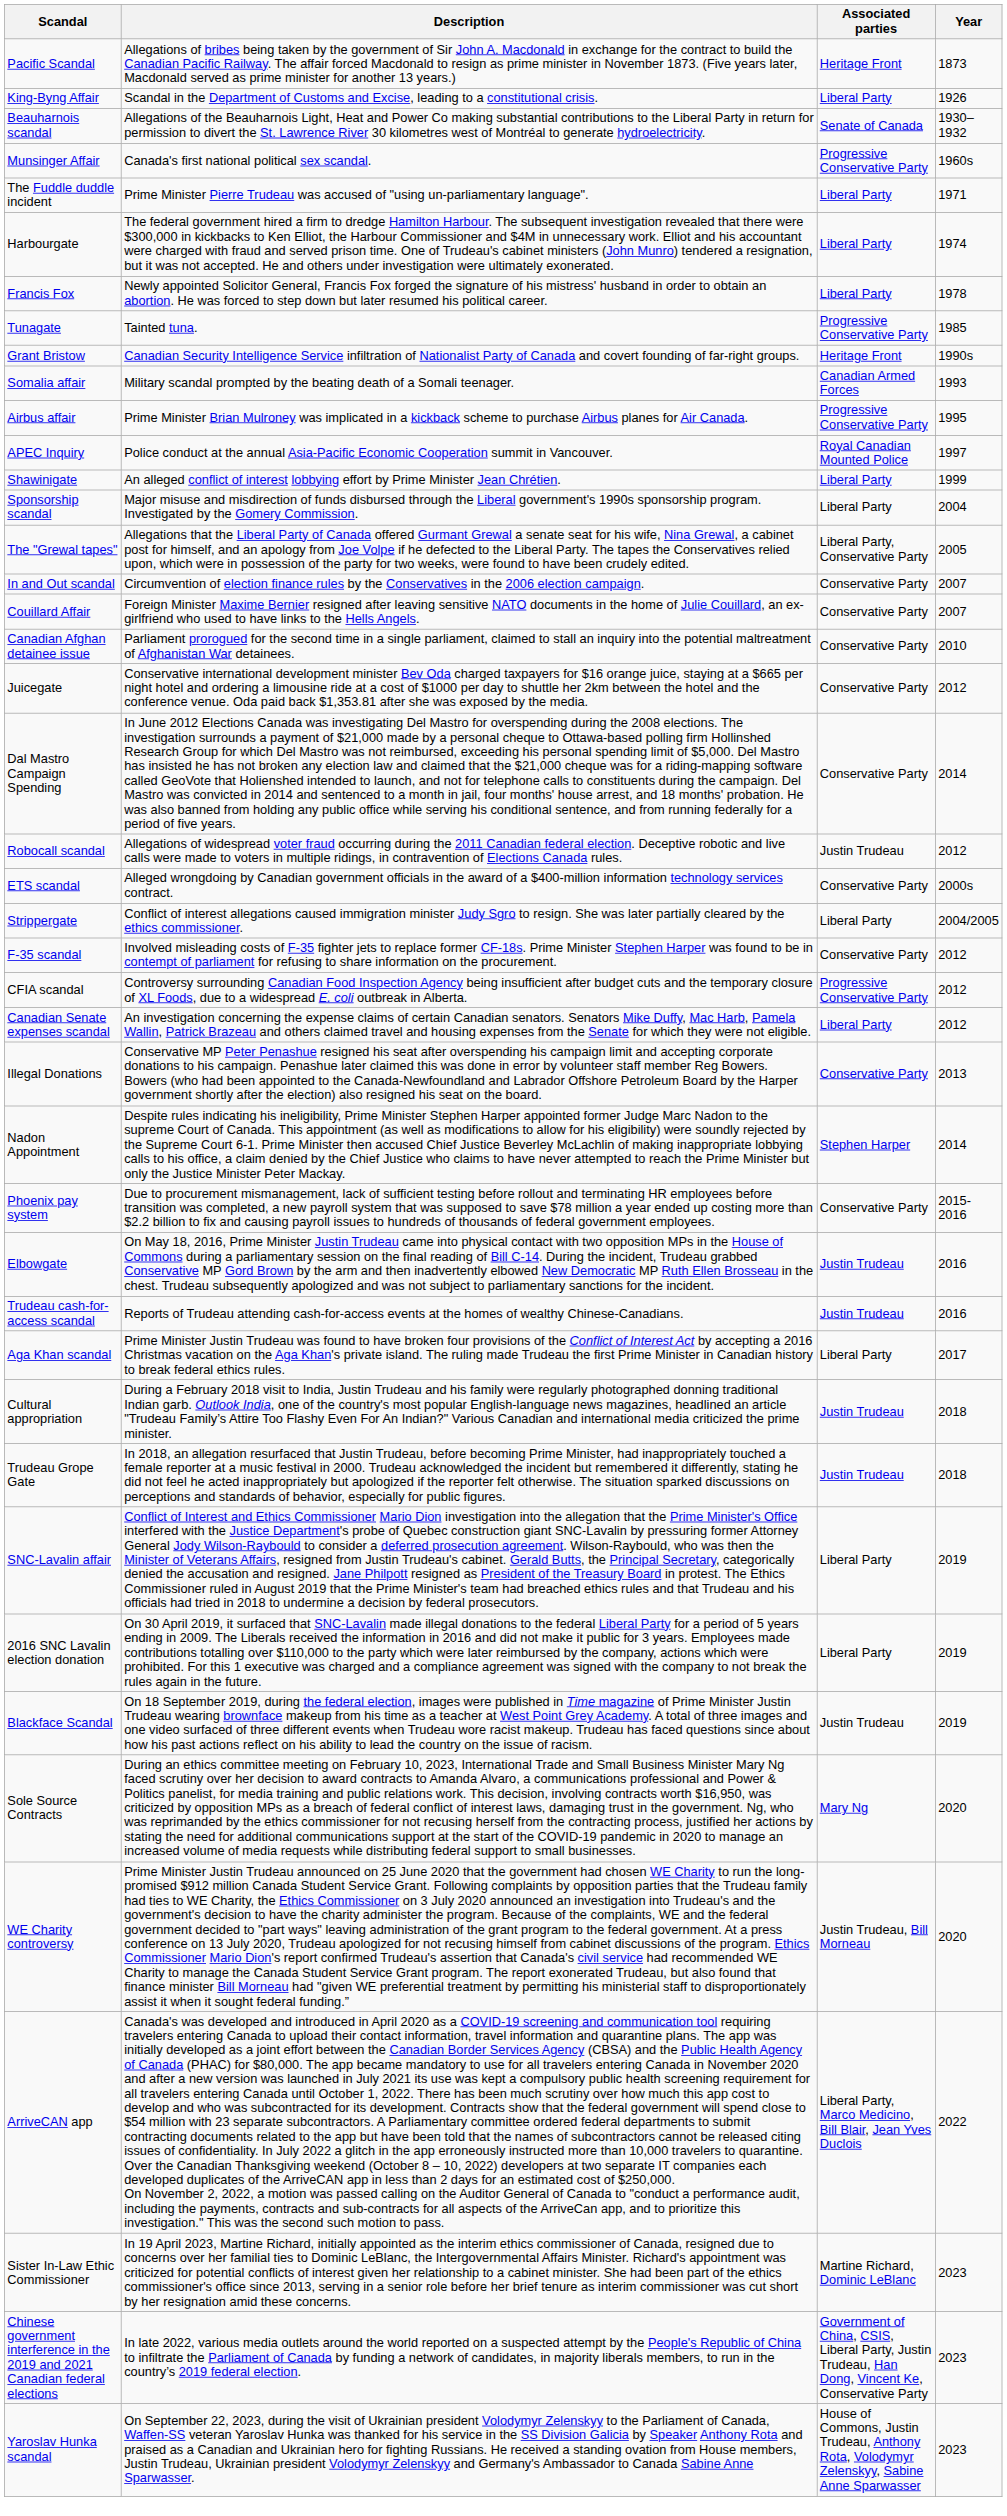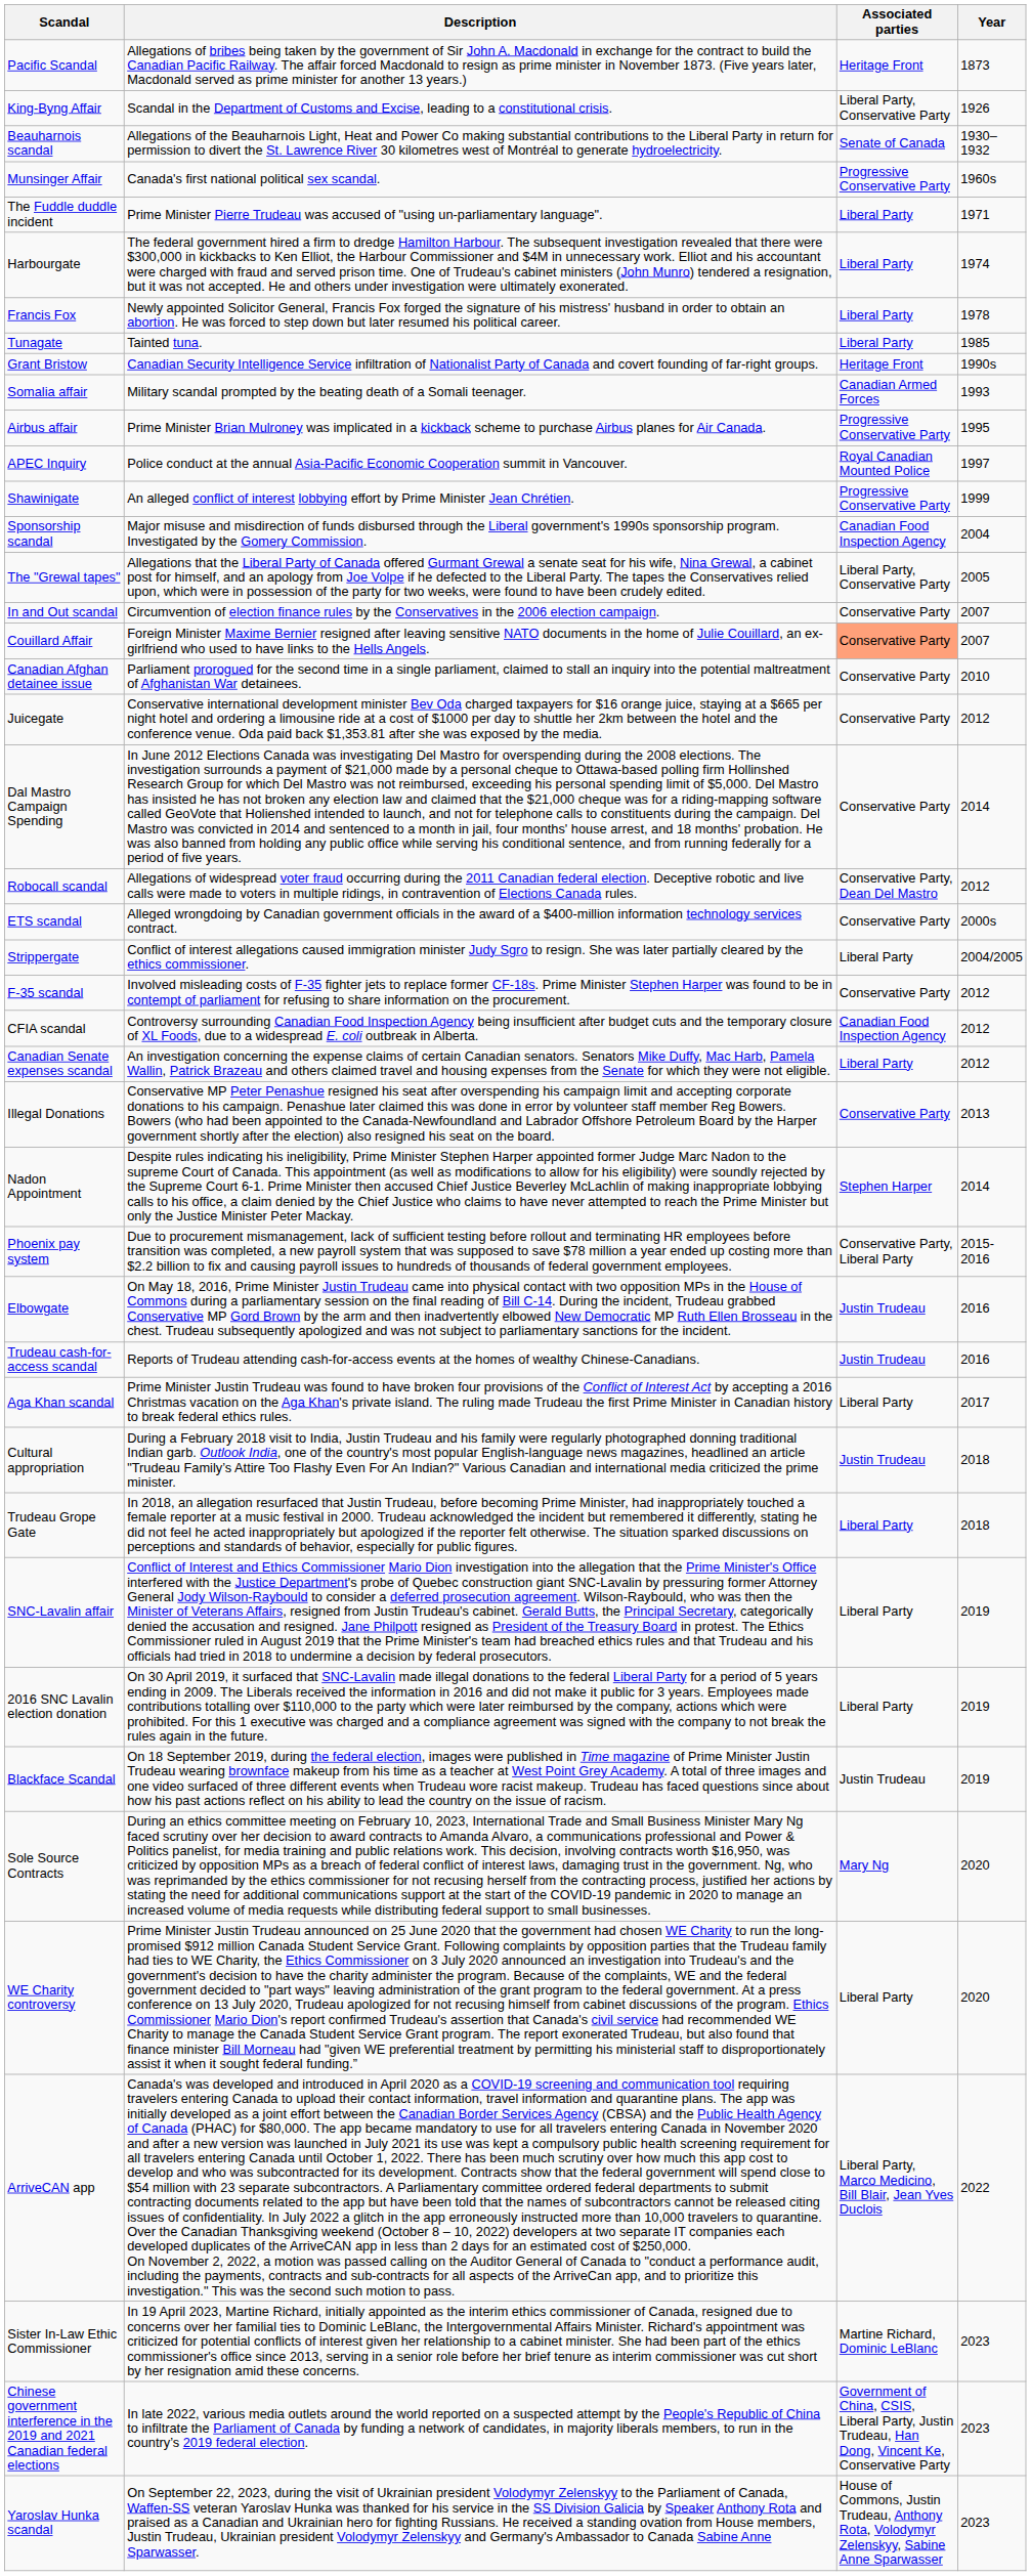King-Byng Affair | Associated parties: Liberal Party -> Liberal Party, Conservative Party
Tunagate | Associated parties: Progressive Conservative Party -> Liberal Party
Shawinigate | Associated parties: Liberal Party -> Progressive Conservative Party
Sponsorship scandal | Associated parties: Liberal Party -> Canadian Food Inspection Agency
Couillard Affair | Associated parties: no background -> lightsalmon background
Robocall scandal | Associated parties: Justin Trudeau -> Conservative Party, Dean Del Mastro
CFIA scandal | Associated parties: Progressive Conservative Party -> Canadian Food Inspection Agency
Phoenix pay system | Associated parties: Conservative Party -> Conservative Party, Liberal Party
Trudeau Grope Gate | Associated parties: Justin Trudeau -> Liberal Party
WE Charity controversy | Associated parties: Justin Trudeau, Bill Morneau -> Liberal Party
